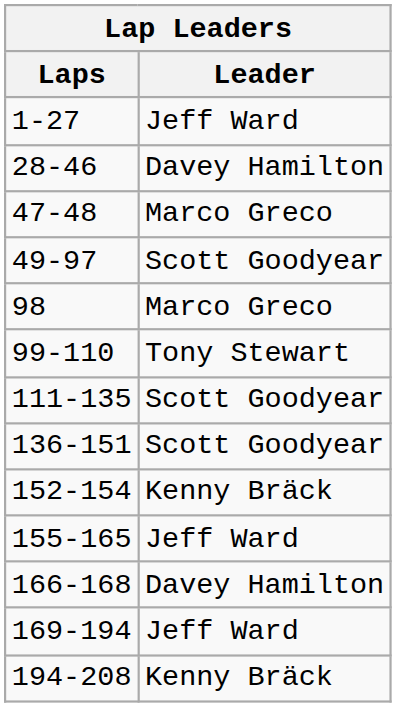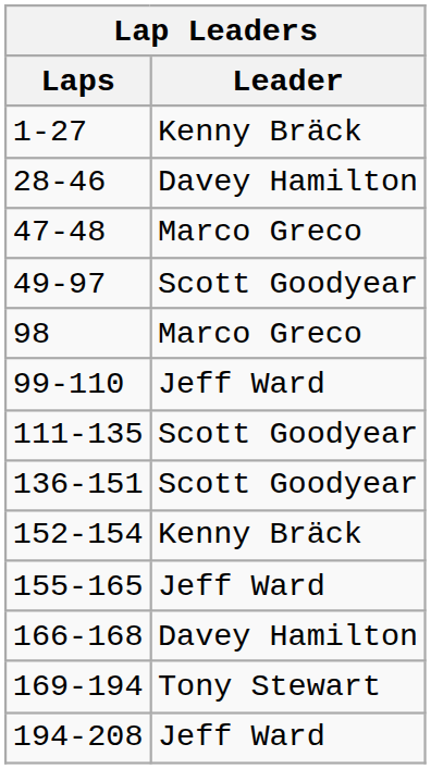1-27 | Leader: Jeff Ward -> Kenny Bräck
99-110 | Leader: Tony Stewart -> Jeff Ward
169-194 | Leader: Jeff Ward -> Tony Stewart
194-208 | Leader: Kenny Bräck -> Jeff Ward
